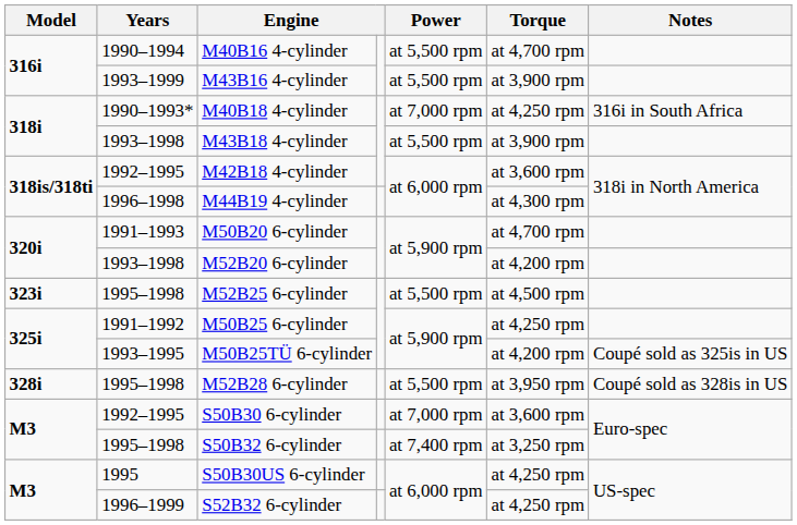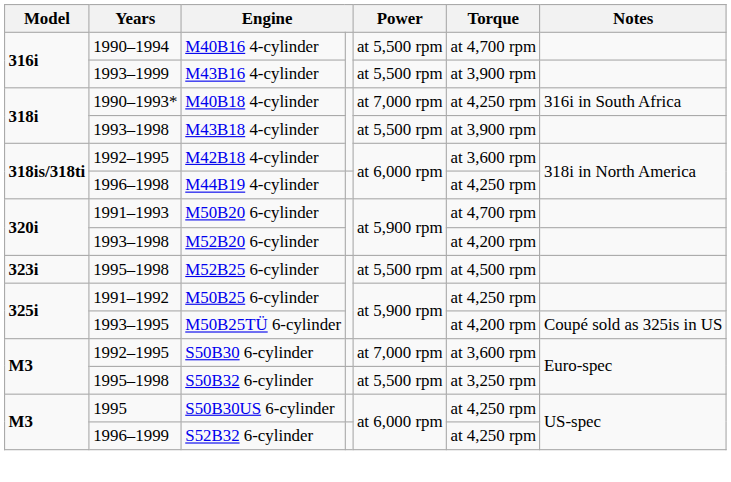M44B19 4-cylinder | Torque: at 4,300 rpm -> at 4,250 rpm
- row: 328i | 1995–1998 | M52B28 6-cylinder | at 5,500 rpm | at 3,950 rpm | Coupé sold as 328is in US
S50B32 6-cylinder | Power: at 7,400 rpm -> at 5,500 rpm
